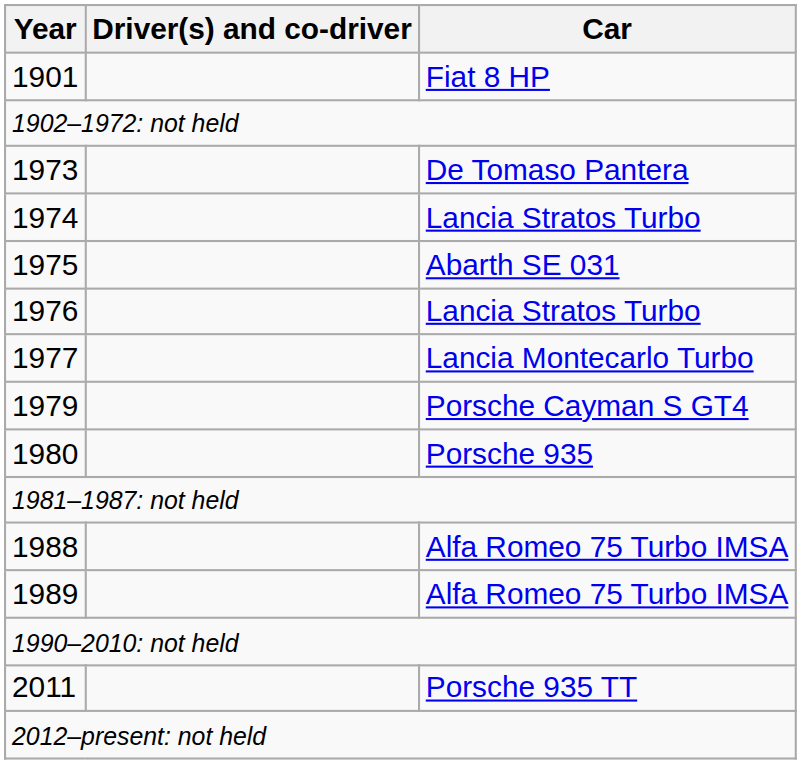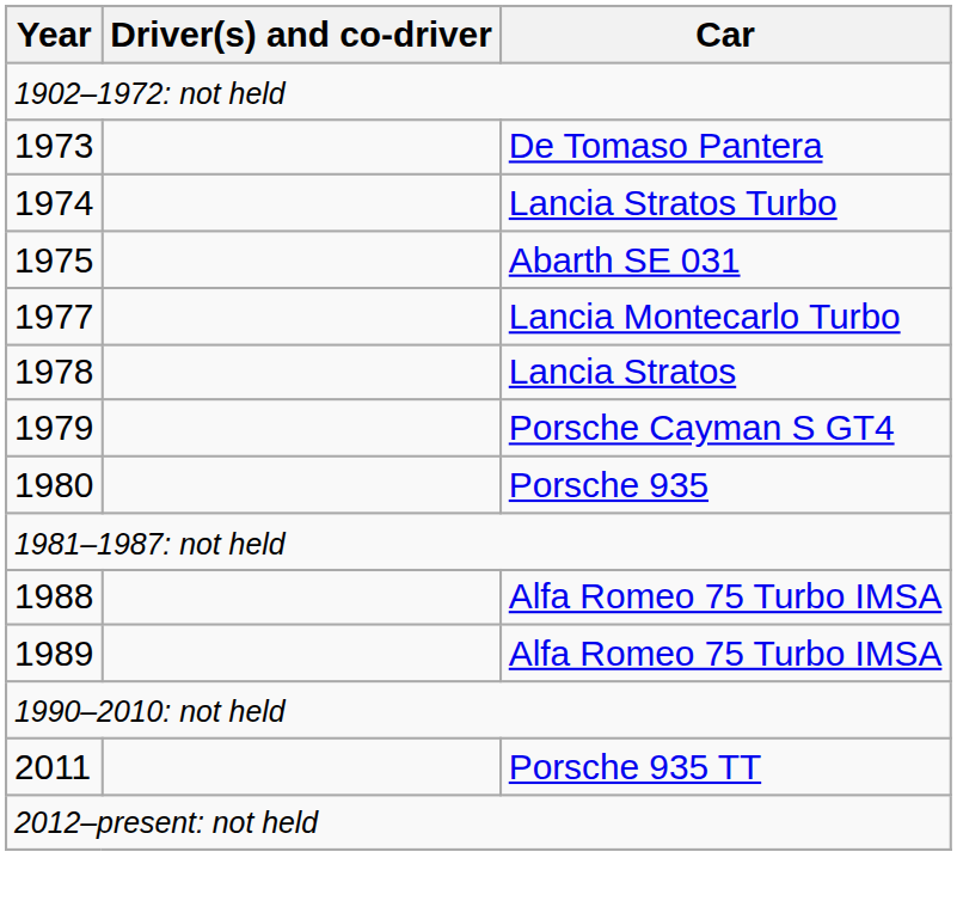- row: 1901 | Fiat 8 HP
- row: 1976 | Lancia Stratos Turbo
+ row: 1978 | Lancia Stratos
